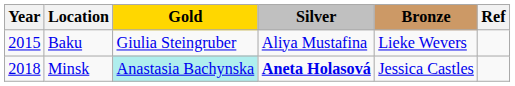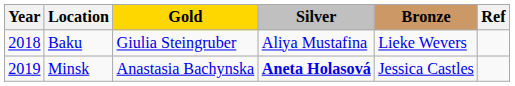Baku | Year: 2015 -> 2018
Minsk | Year: 2018 -> 2019
Minsk | Gold: paleturquoise background -> no background
